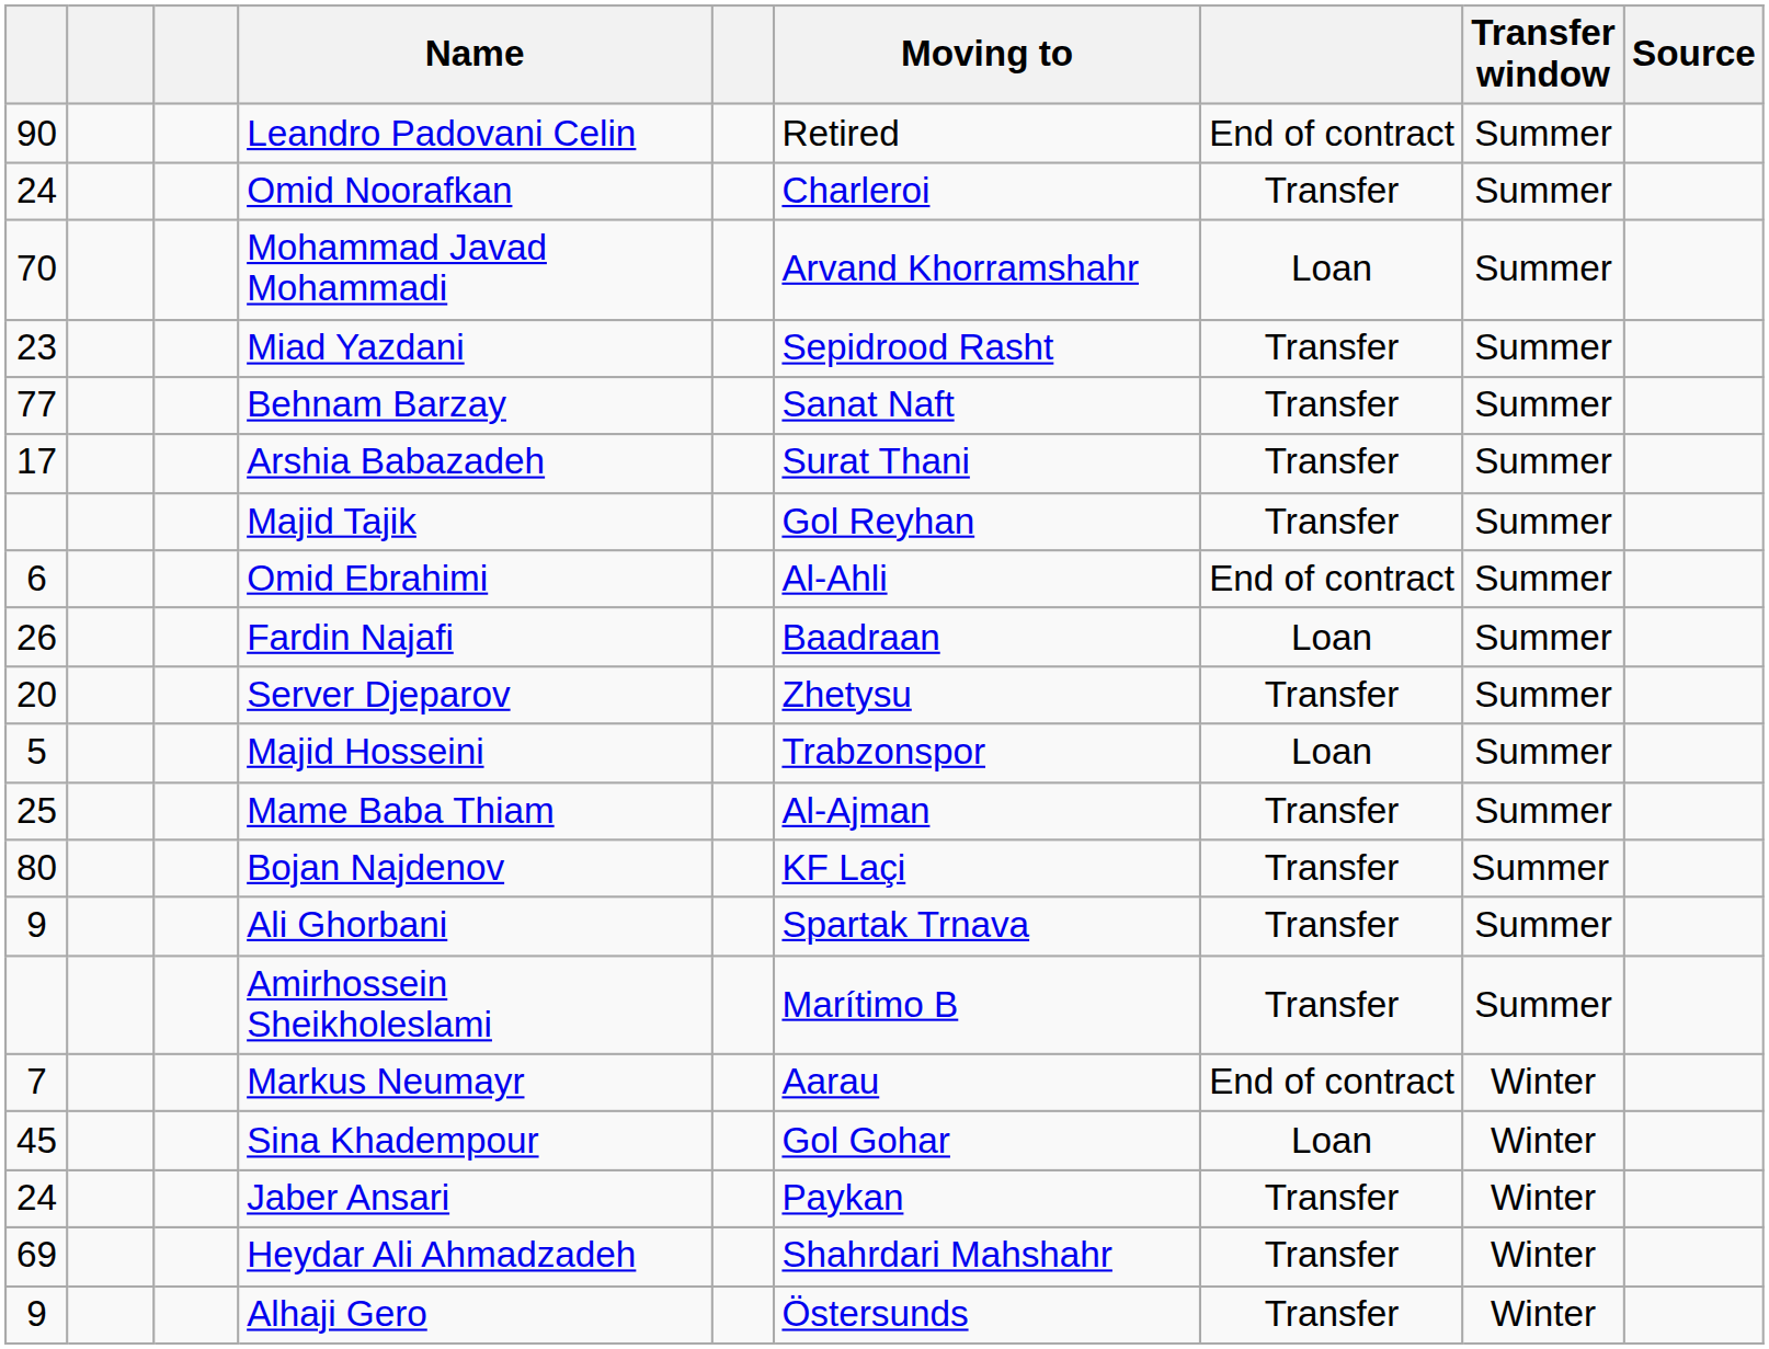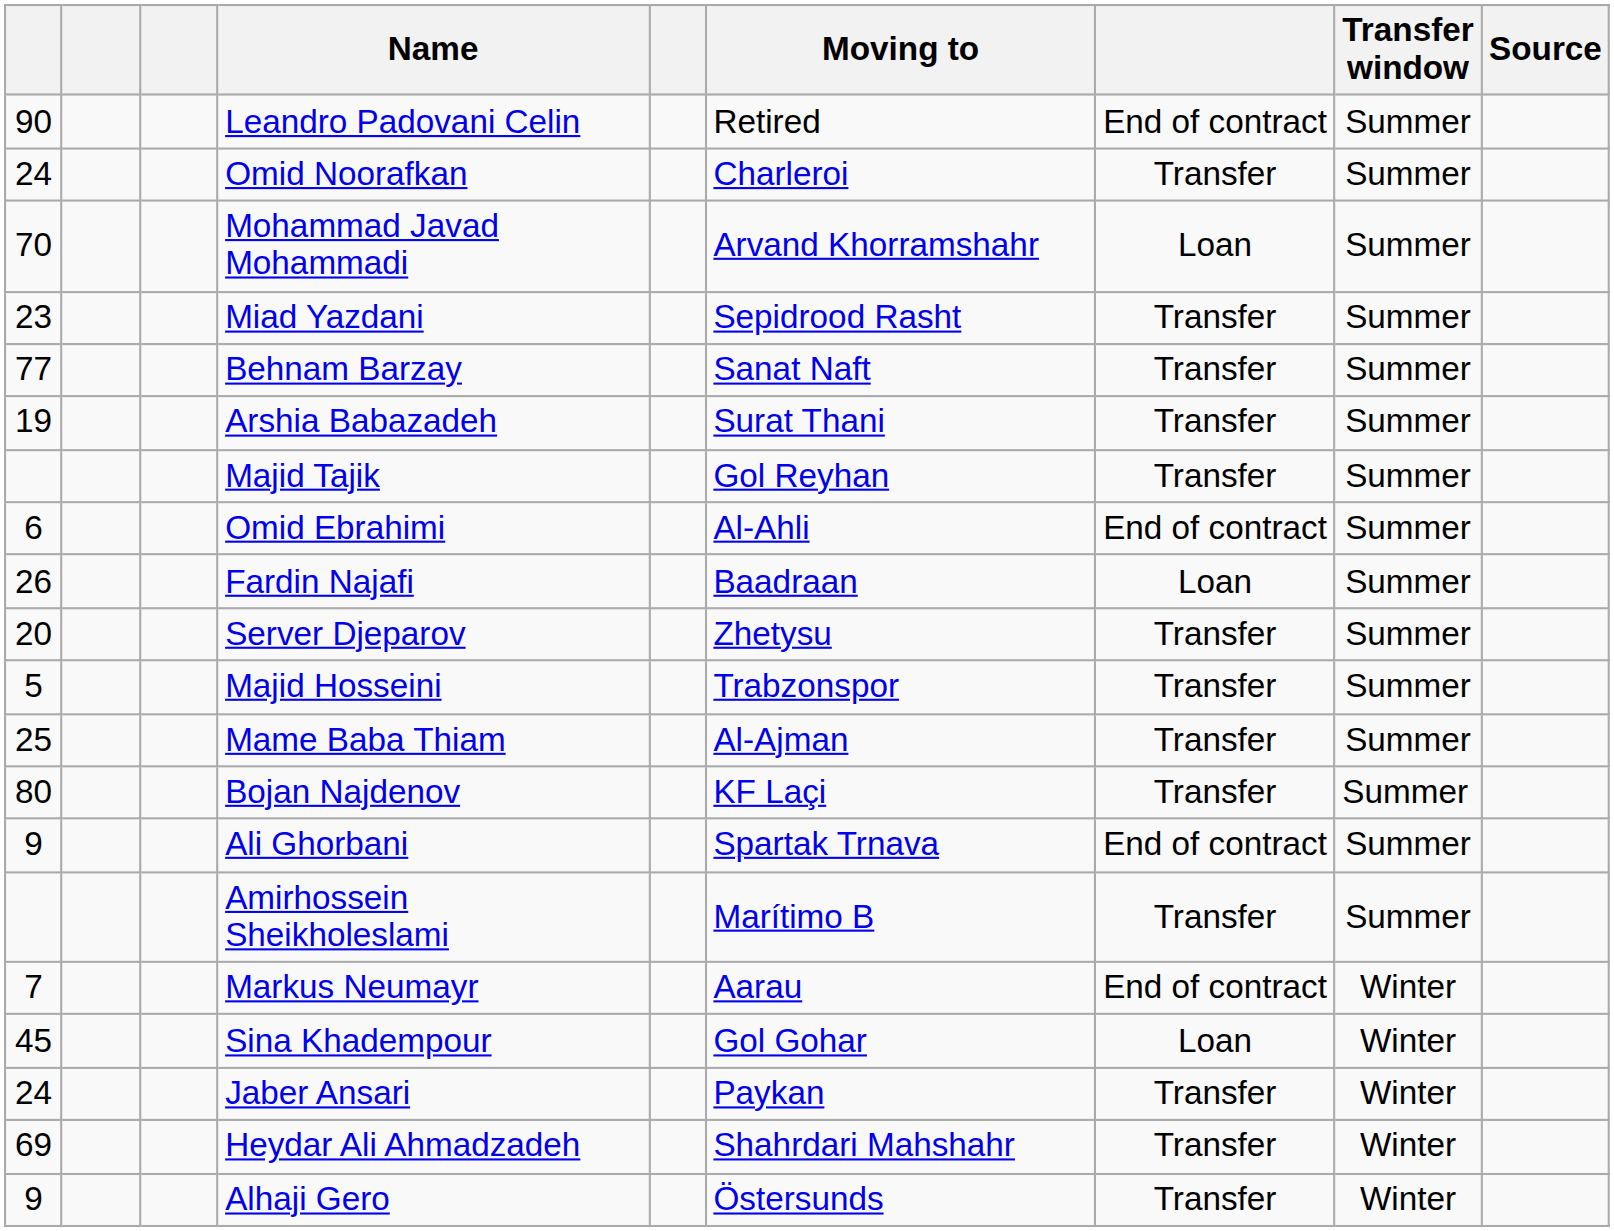Arshia Babazadeh | column 1: 17 -> 19
Majid Hosseini | column 7: Loan -> Transfer
Ali Ghorbani | column 7: Transfer -> End of contract
